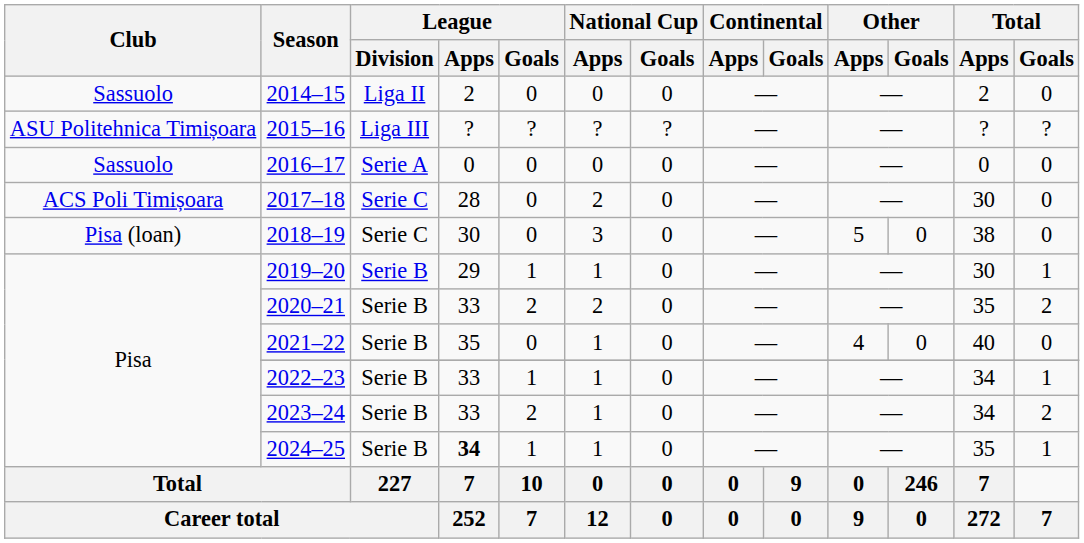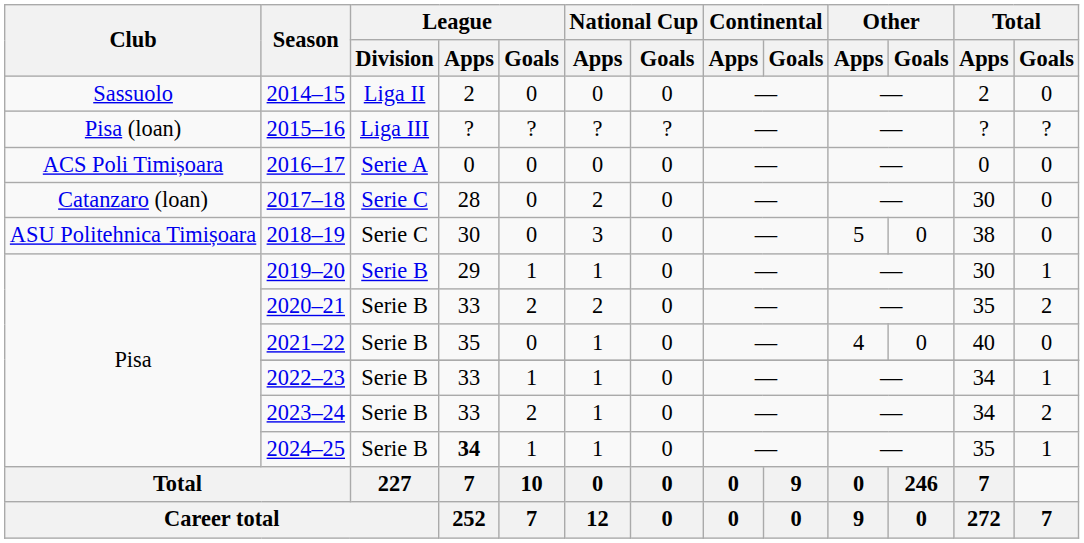2015–16 | Club: ASU Politehnica Timișoara -> Pisa (loan)
2016–17 | Club: Sassuolo -> ACS Poli Timișoara
2017–18 | Club: ACS Poli Timișoara -> Catanzaro (loan)
2018–19 | Club: Pisa (loan) -> ASU Politehnica Timișoara
